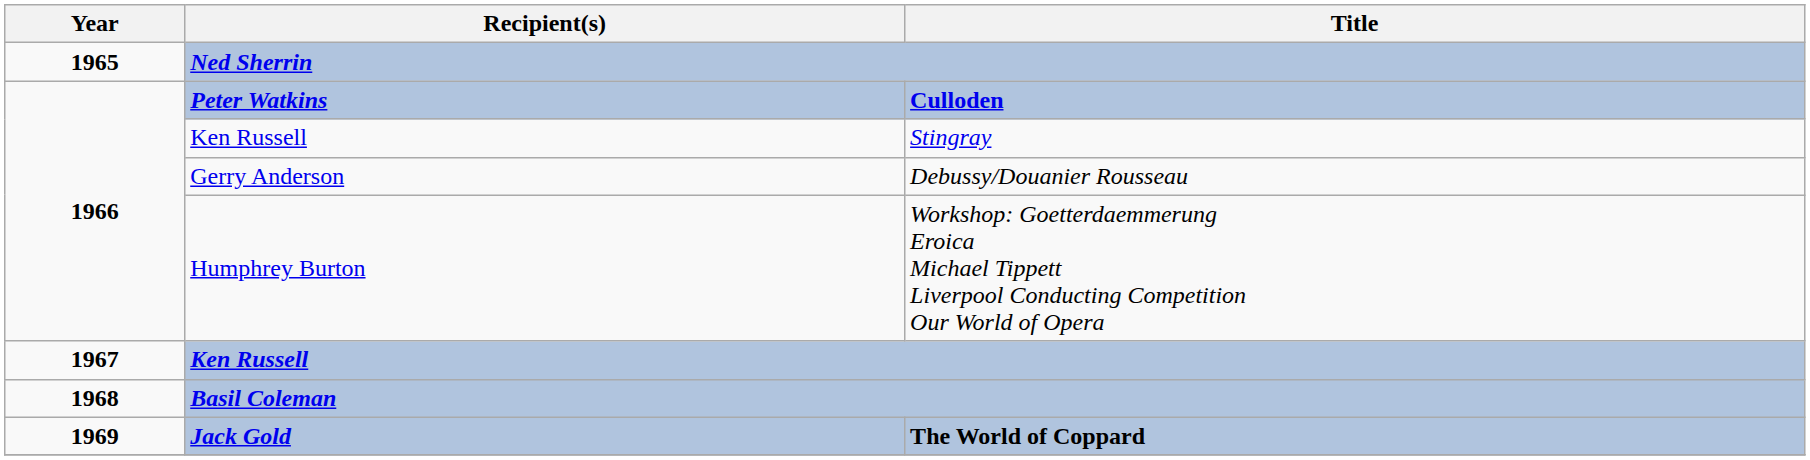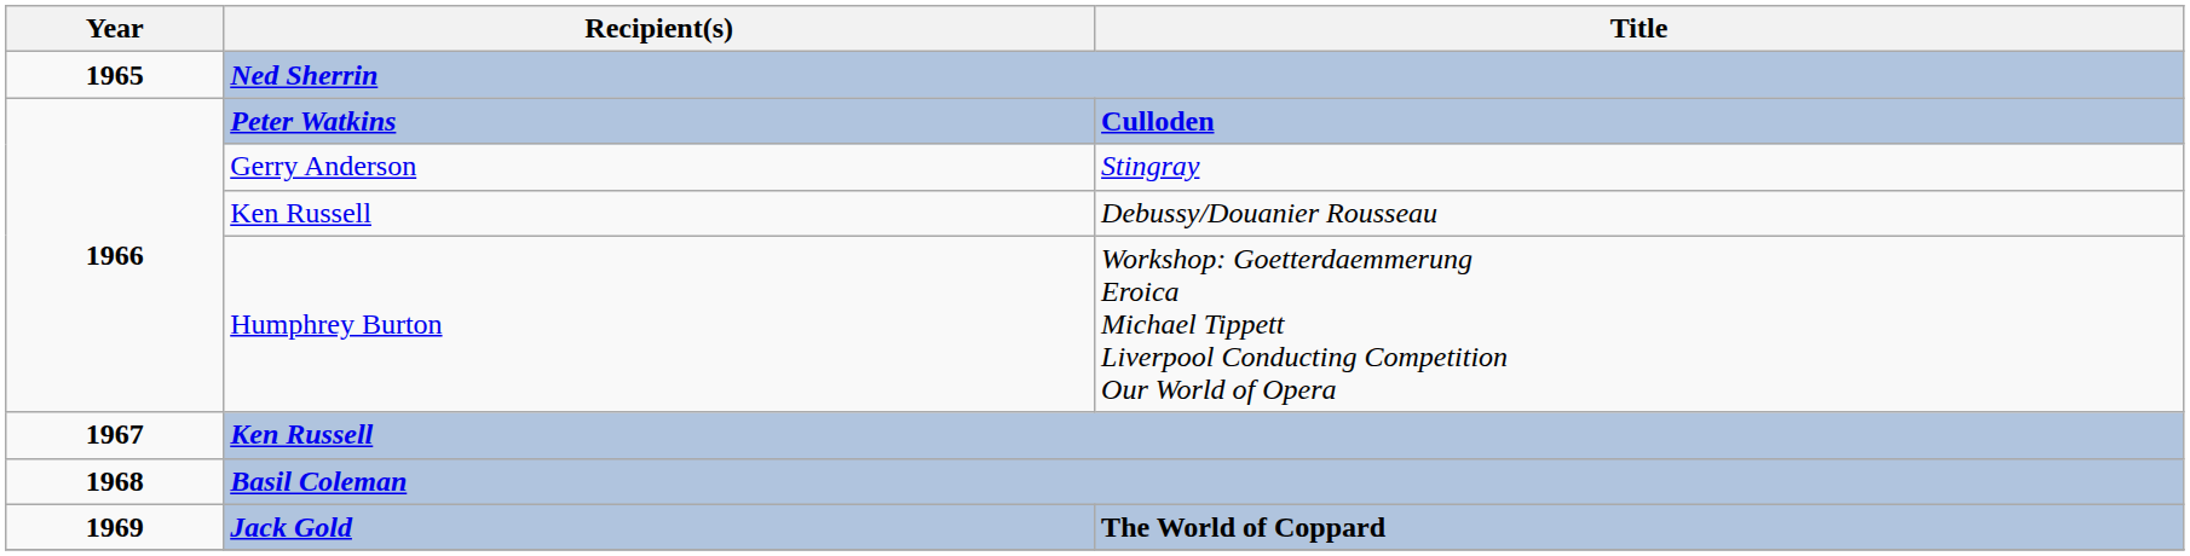Stingray | Recipient(s): Ken Russell -> Gerry Anderson
Debussy/Douanier Rousseau | Recipient(s): Gerry Anderson -> Ken Russell
